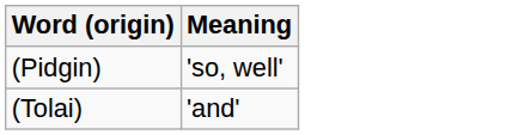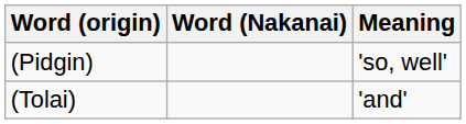+ column: Word (Nakanai)
